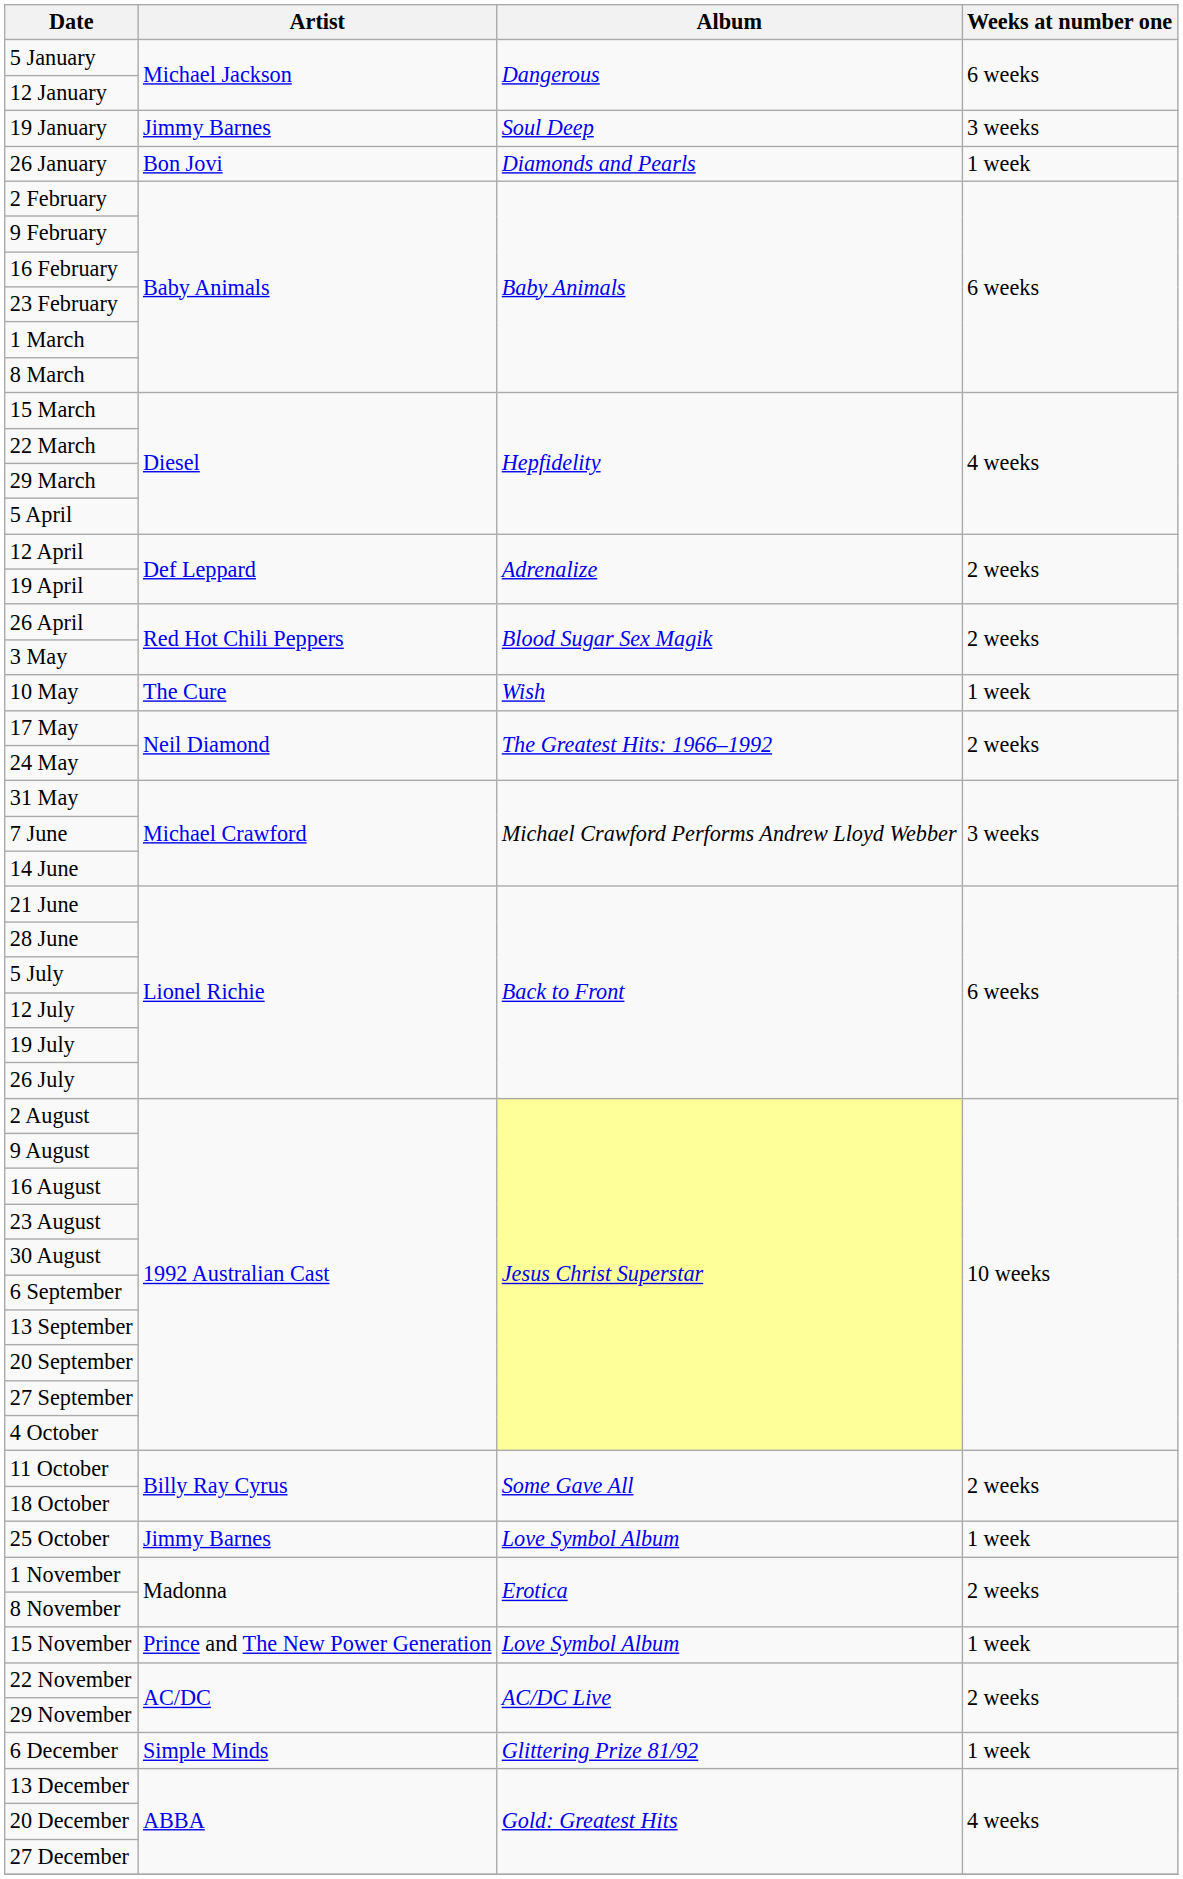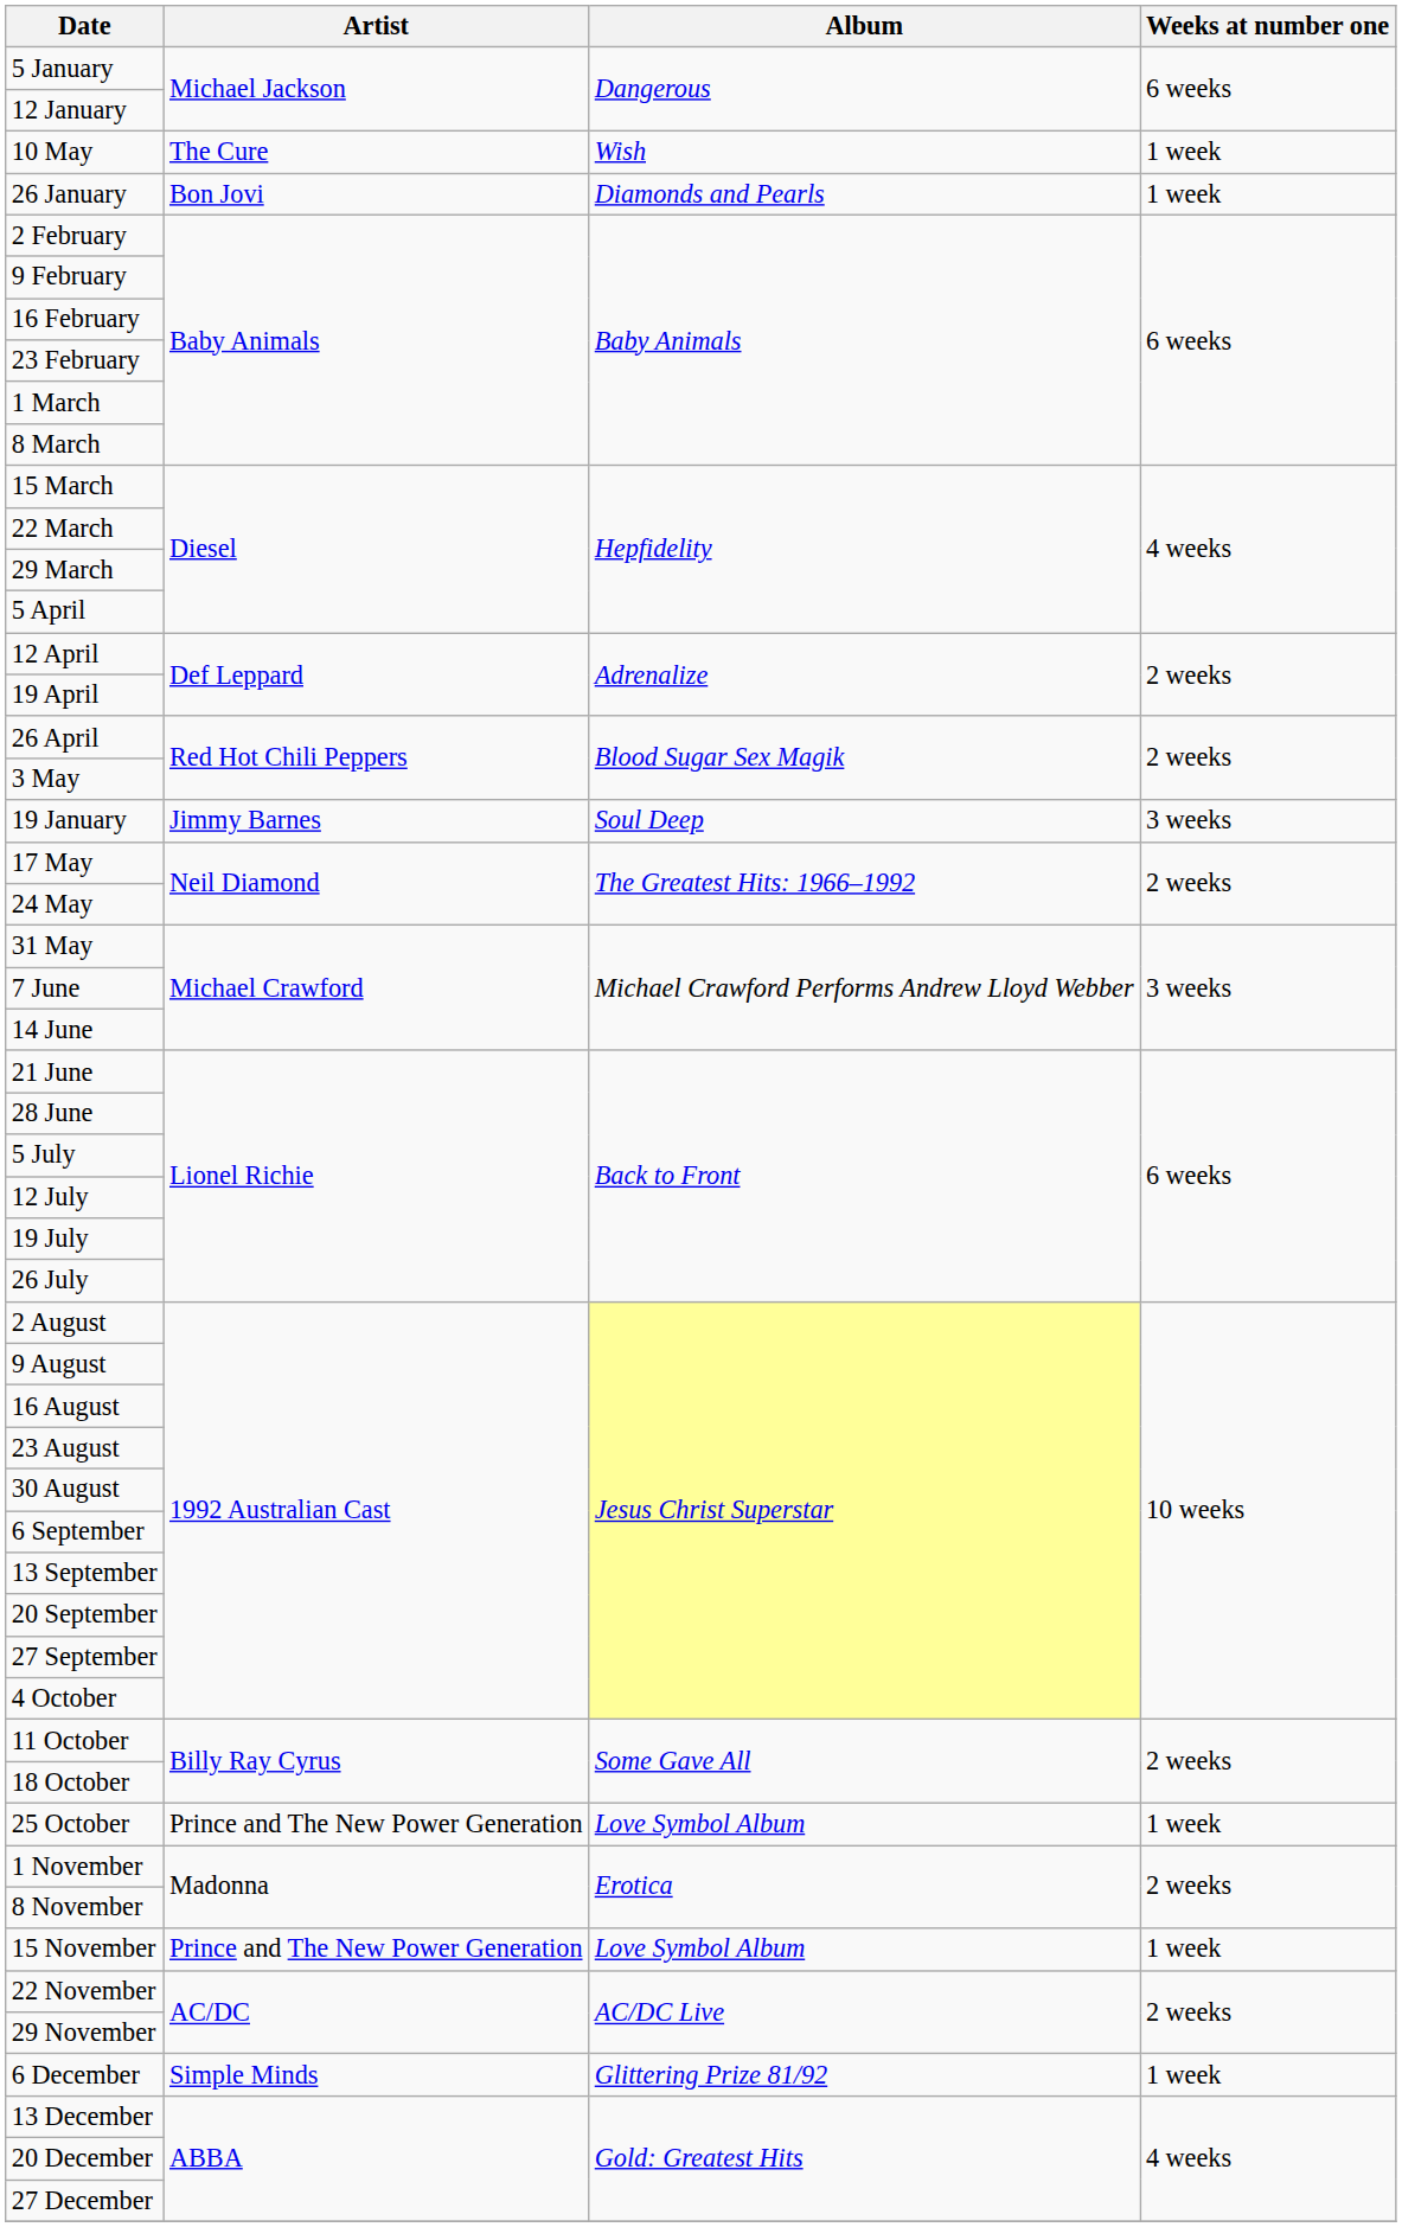rows swapped: 19 January <-> 10 May
25 October | Artist: Jimmy Barnes -> Prince and The New Power Generation
